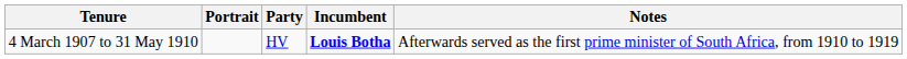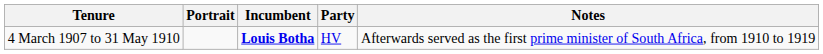columns swapped: Incumbent <-> Party
